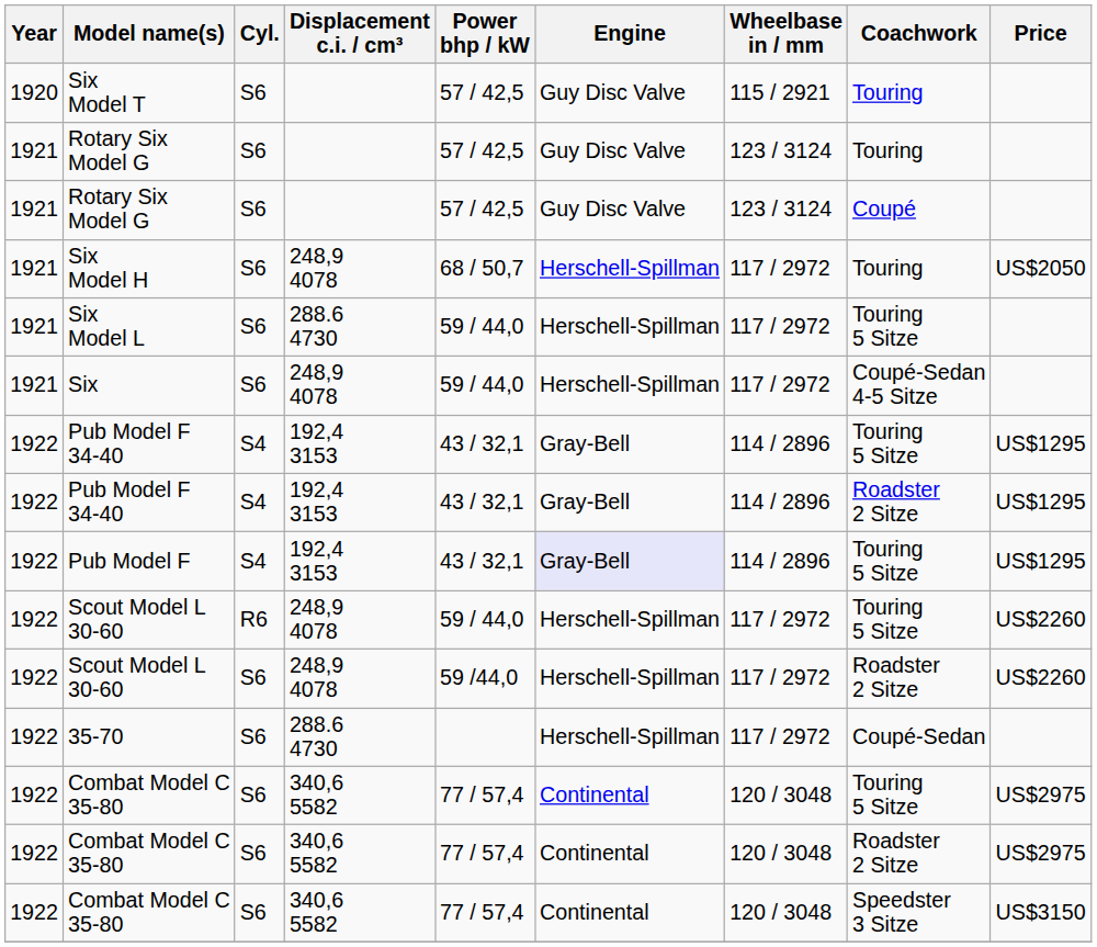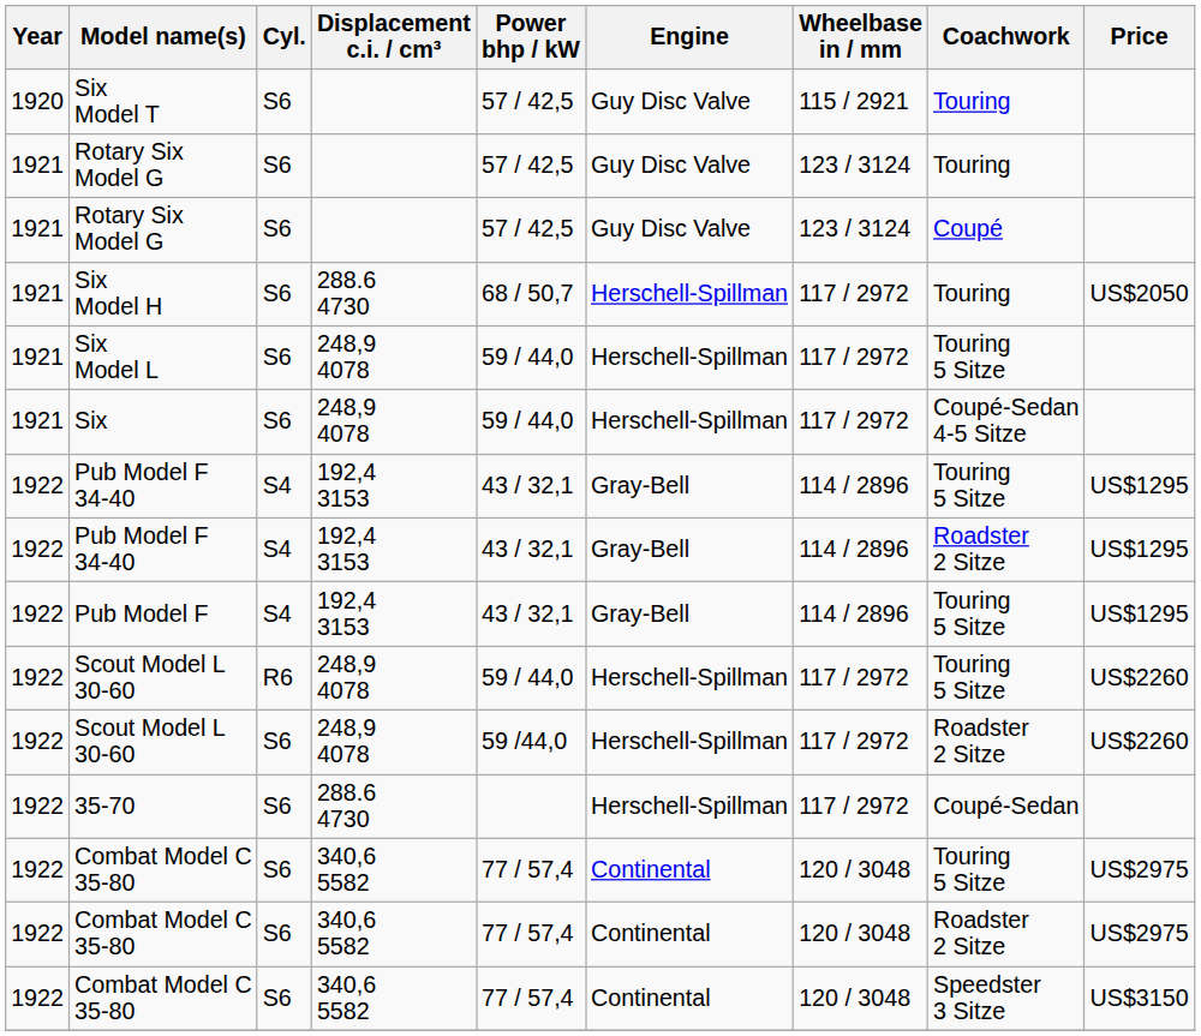Six Model H | Displacement c.i. / cm³: 248,9 4078 -> 288.6 4730
Six Model L | Displacement c.i. / cm³: 288.6 4730 -> 248,9 4078
Pub Model F | Engine: lavender background -> no background
